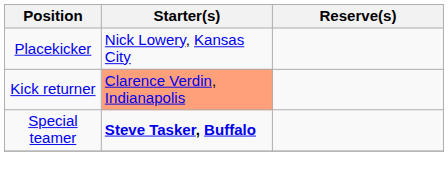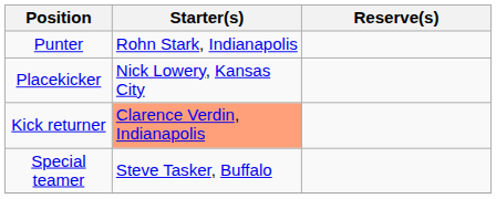+ row: Punter | Rohn Stark, Indianapolis
Special teamer | Starter(s): bold -> normal
